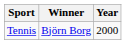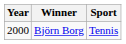columns swapped: Year <-> Sport
